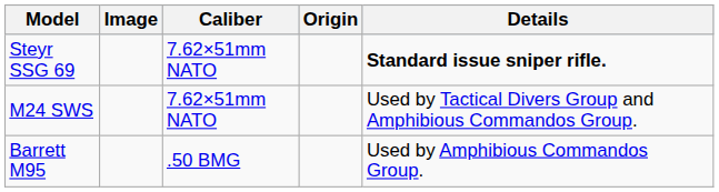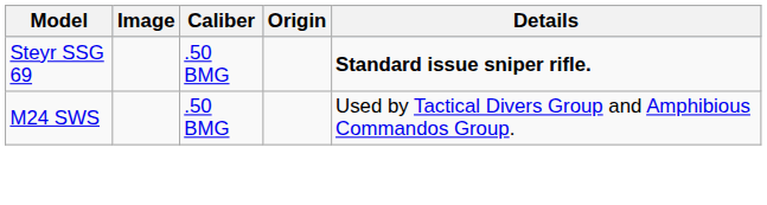Steyr SSG 69 | Caliber: 7.62×51mm NATO -> .50 BMG
M24 SWS | Caliber: 7.62×51mm NATO -> .50 BMG
- row: Barrett M95 | .50 BMG | Used by Amphibious Commandos Group.
